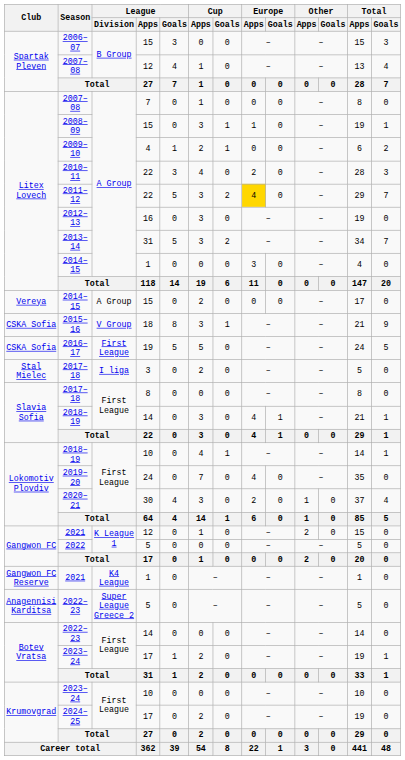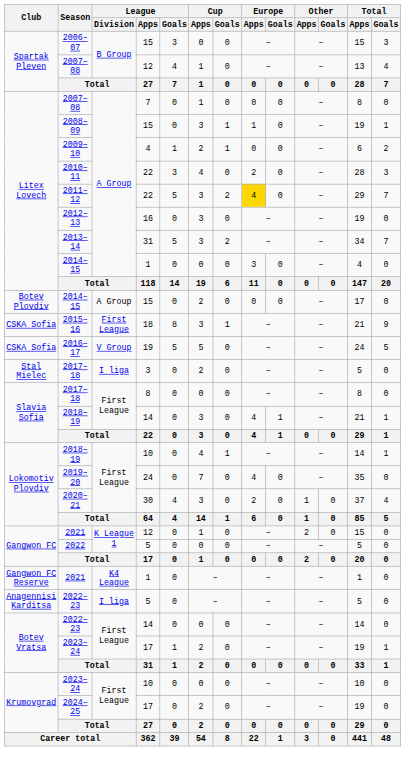2014–15 / 15 | Club: Vereya -> Botev Plovdiv
2015–16 | League / Division: V Group -> First League
2016–17 | League / Division: First League -> V Group
2022–23 / 5 | League / Division: Super League Greece 2 -> I liga
